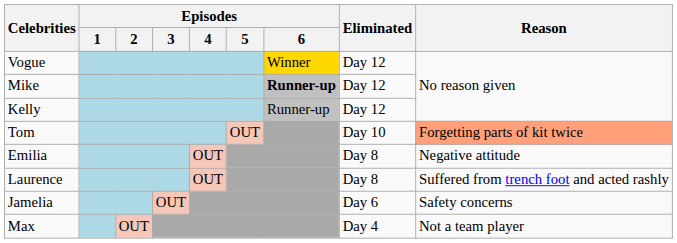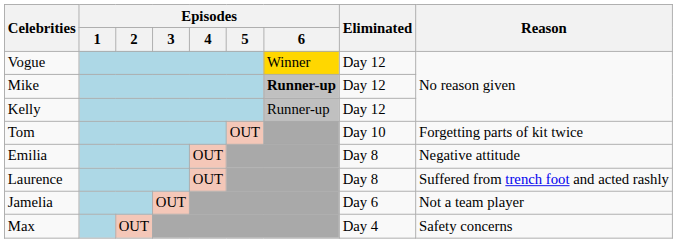Tom | Reason: lightsalmon background -> no background
Jamelia | Reason: Safety concerns -> Not a team player
Max | Reason: Not a team player -> Safety concerns
